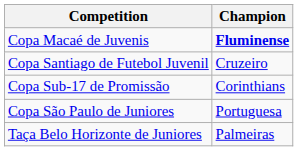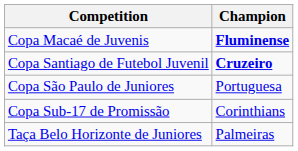Copa Santiago de Futebol Juvenil | Champion: normal -> bold
rows swapped: Copa São Paulo de Juniores <-> Copa Sub-17 de Promissão
